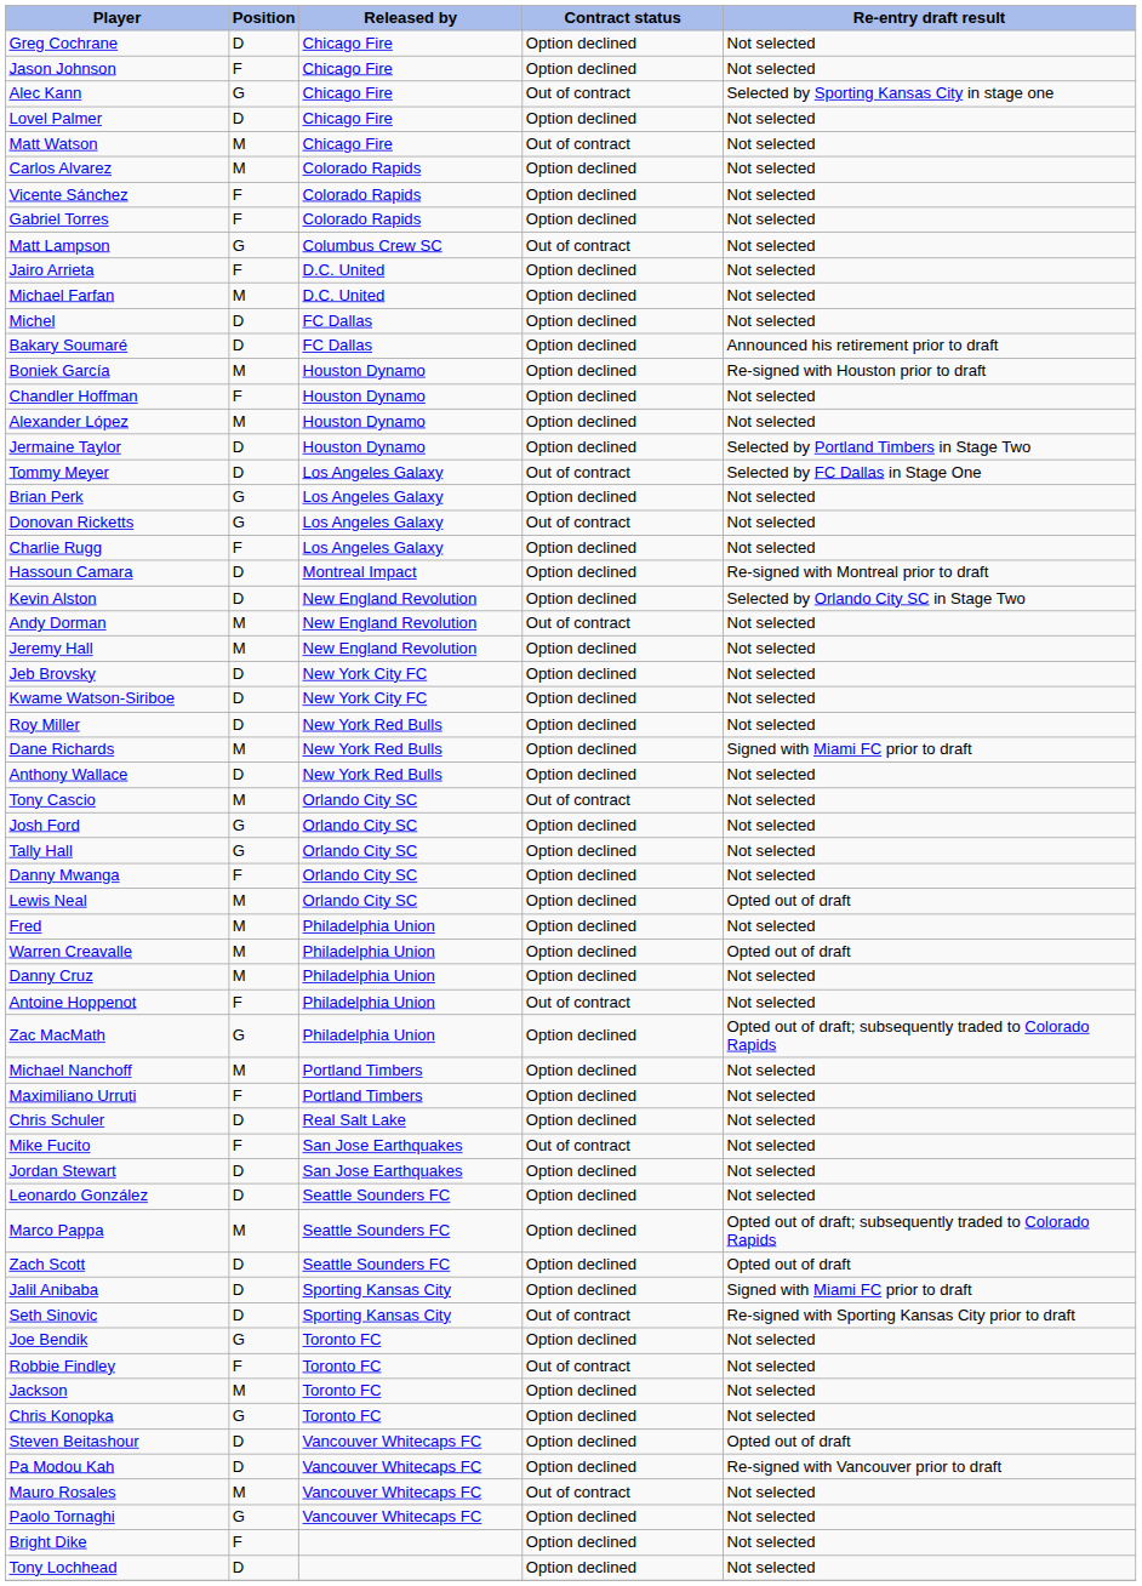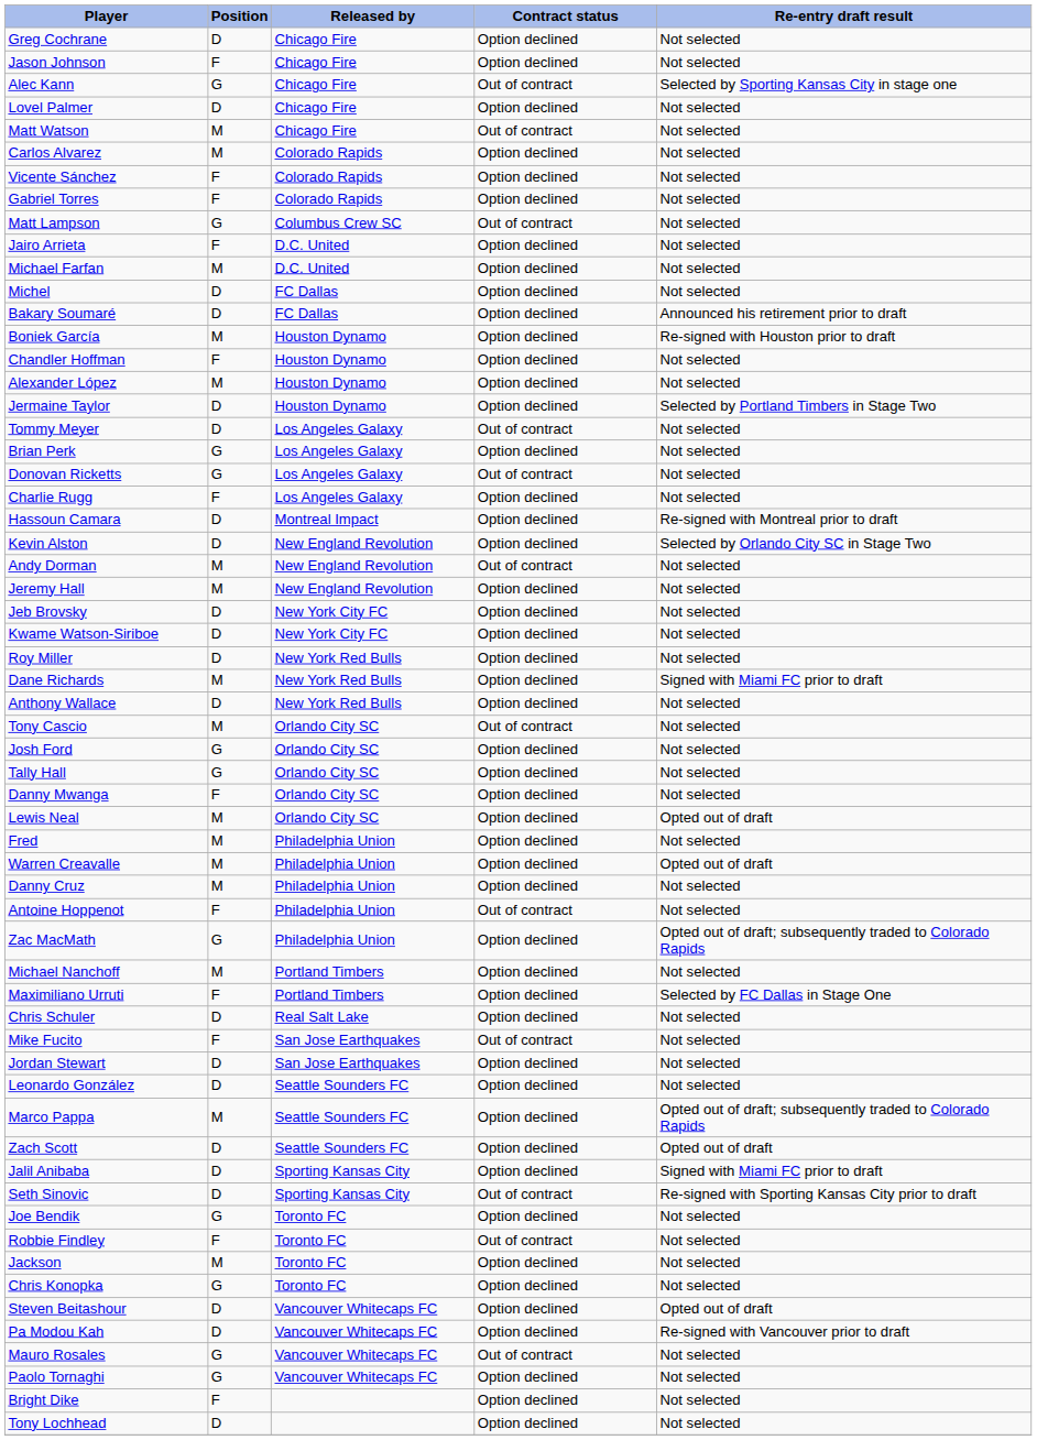Tommy Meyer | Re-entry draft result: Selected by FC Dallas in Stage One -> Not selected
Maximiliano Urruti | Re-entry draft result: Not selected -> Selected by FC Dallas in Stage One
Mauro Rosales | Position: M -> G
